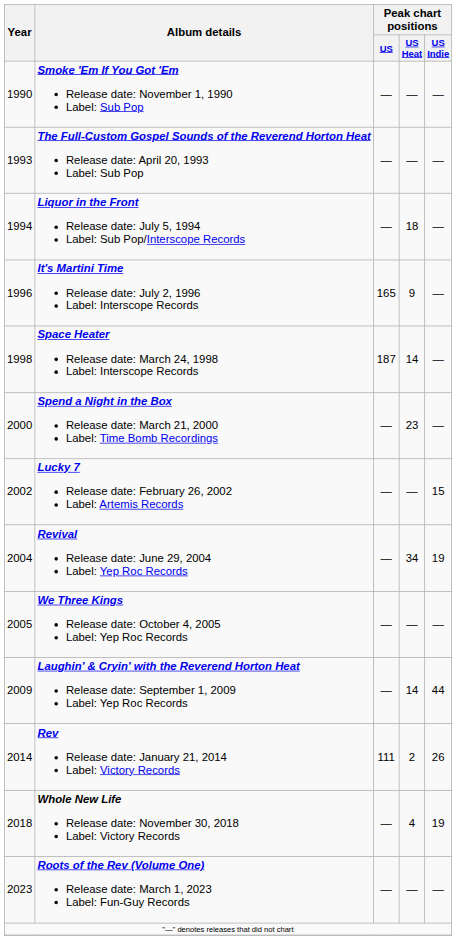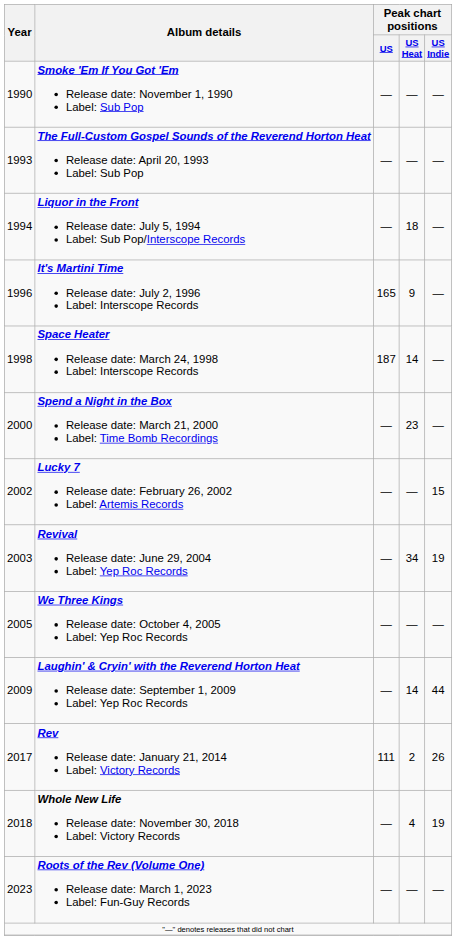Revival Release date: June 29, 2004 Label: Yep Roc Records | Year: 2004 -> 2003
Rev Release date: January 21, 2014 Label: Victory Records | Year: 2014 -> 2017
